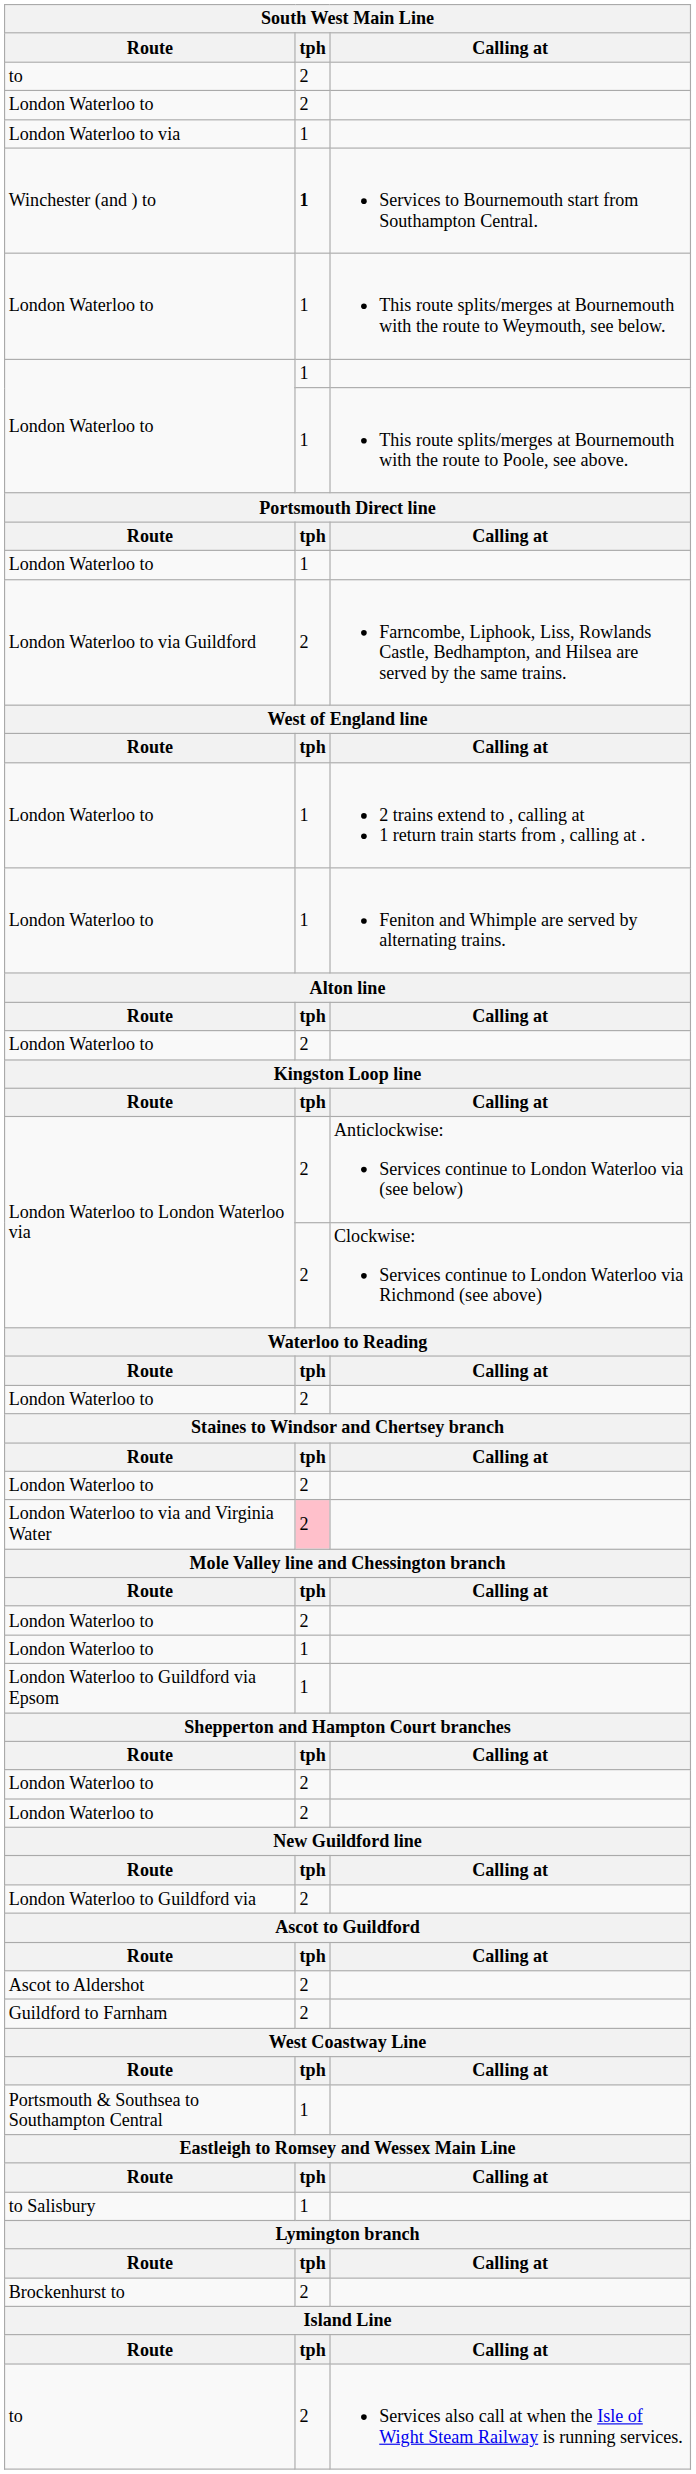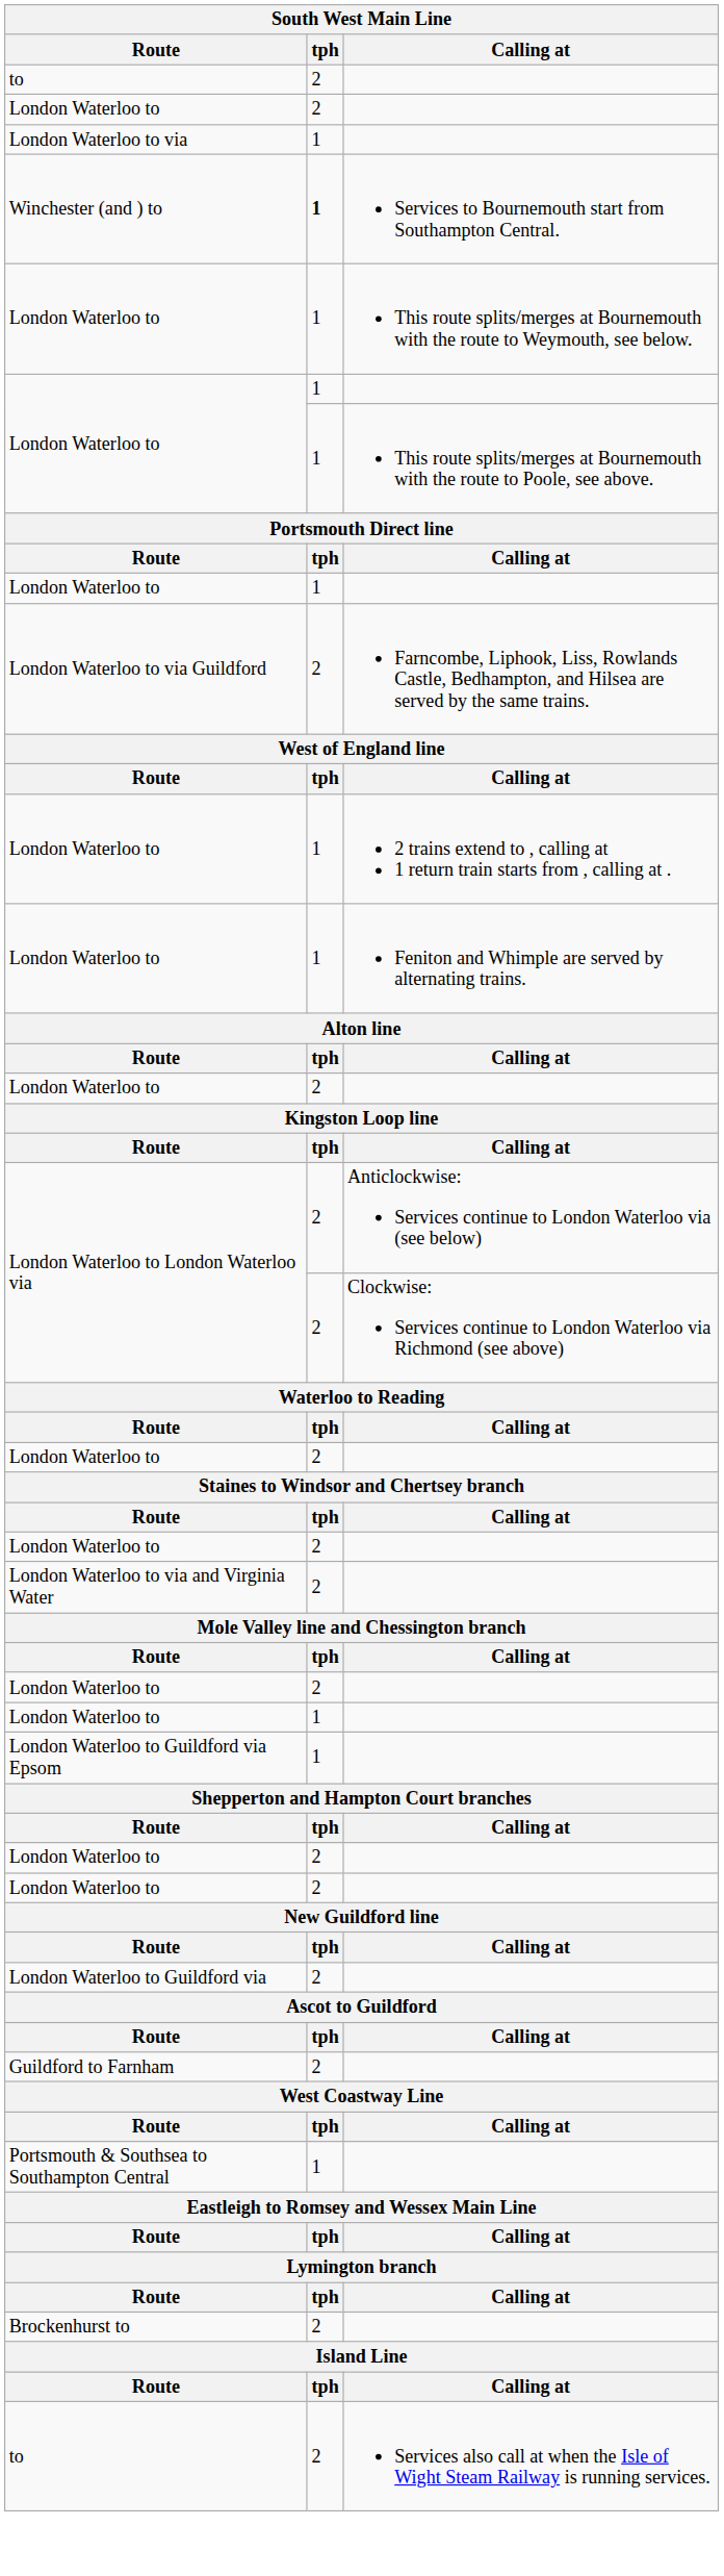London Waterloo to via and Virginia Water | tph: pink background -> no background
- row: Ascot to Aldershot | 2
- row: to Salisbury | 1
